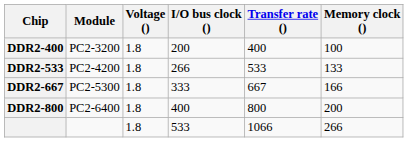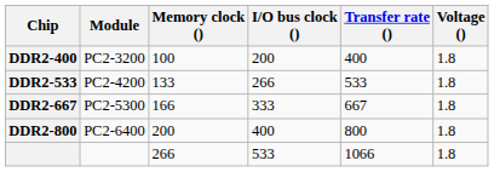columns swapped: Memory clock () <-> Voltage ()
